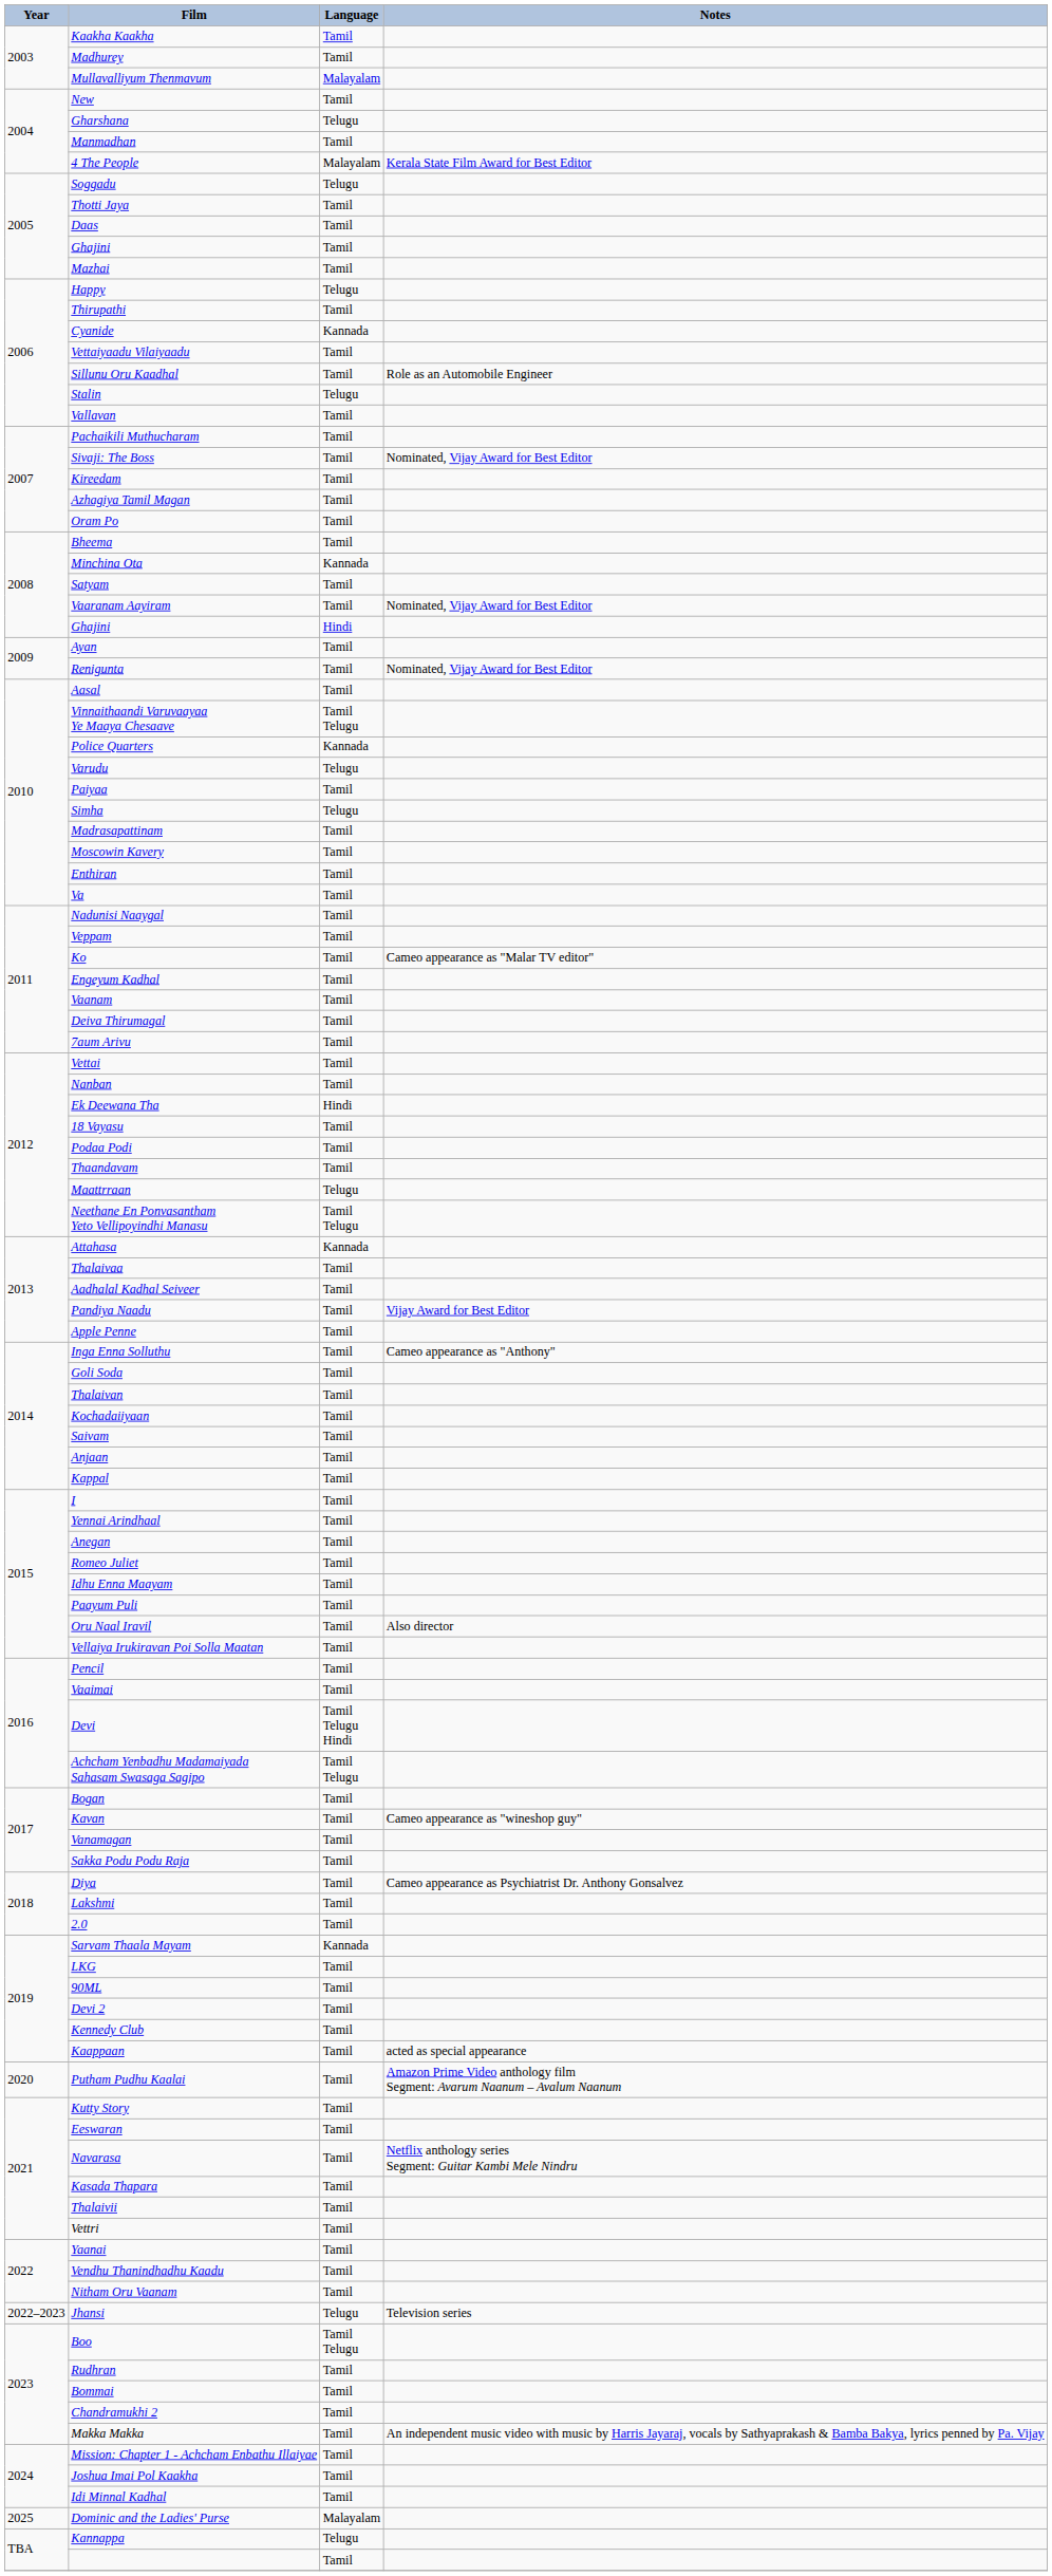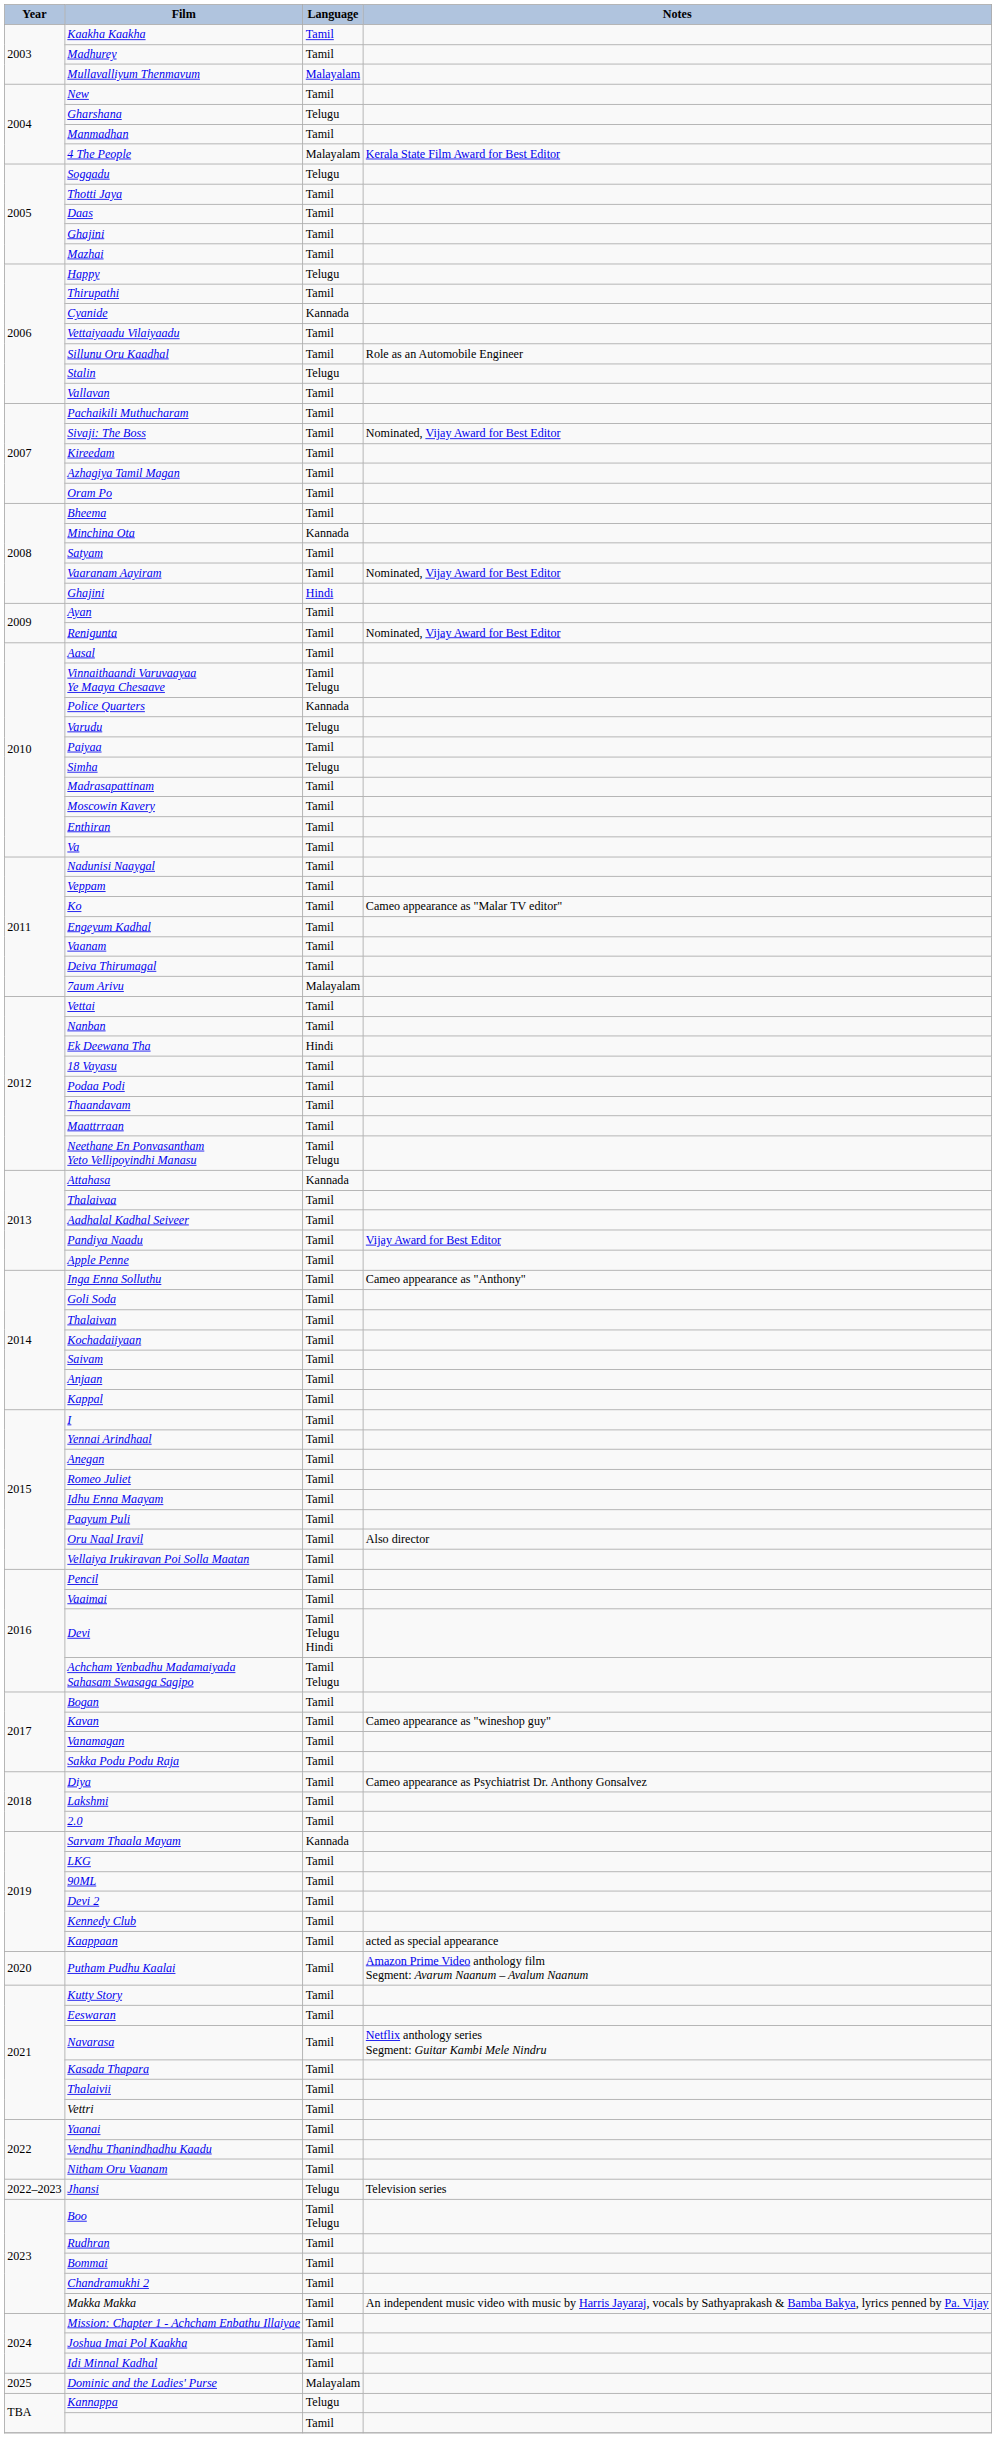7aum Arivu | Language: Tamil -> Malayalam
Maattrraan | Language: Telugu -> Tamil
